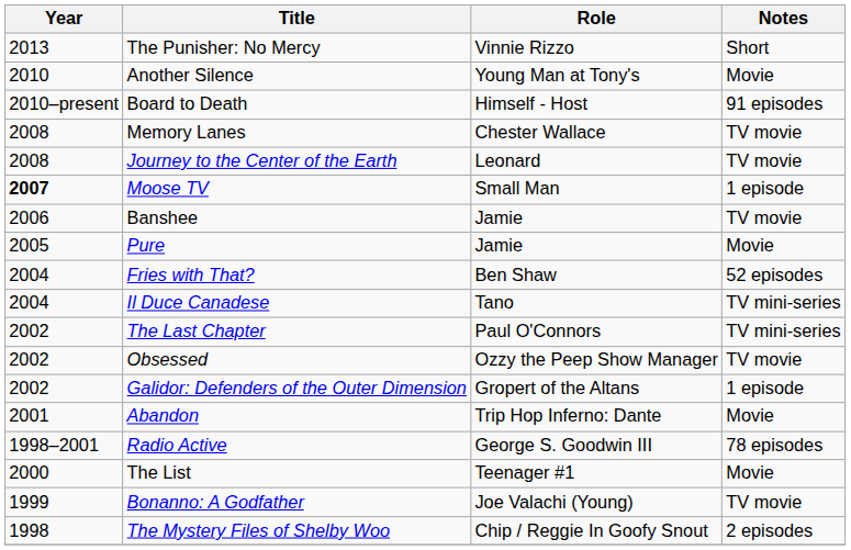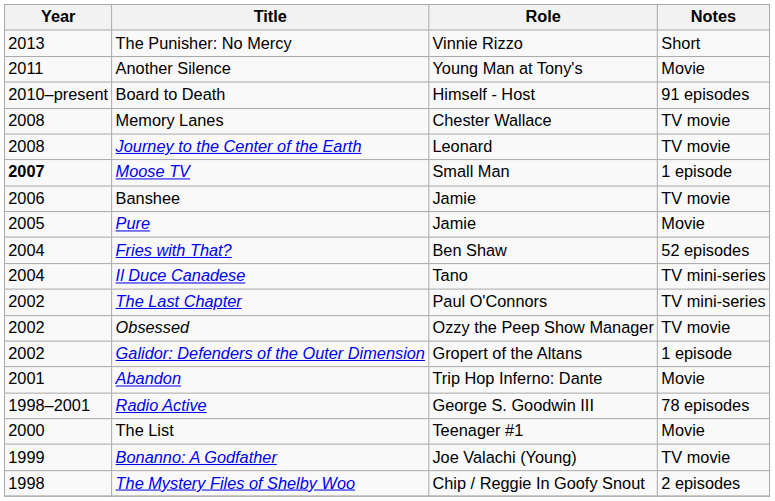Another Silence | Year: 2010 -> 2011
